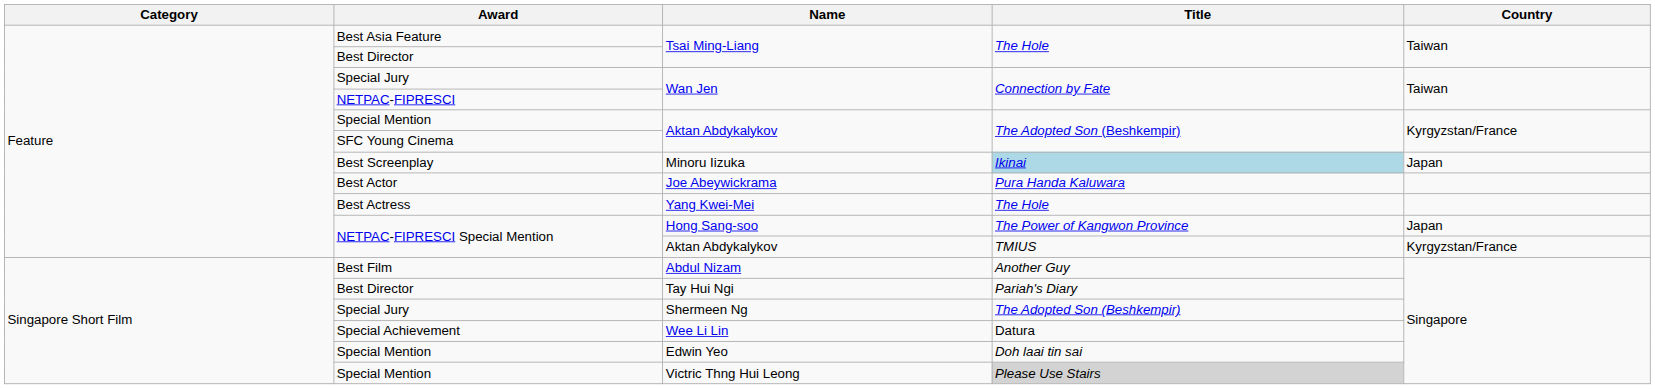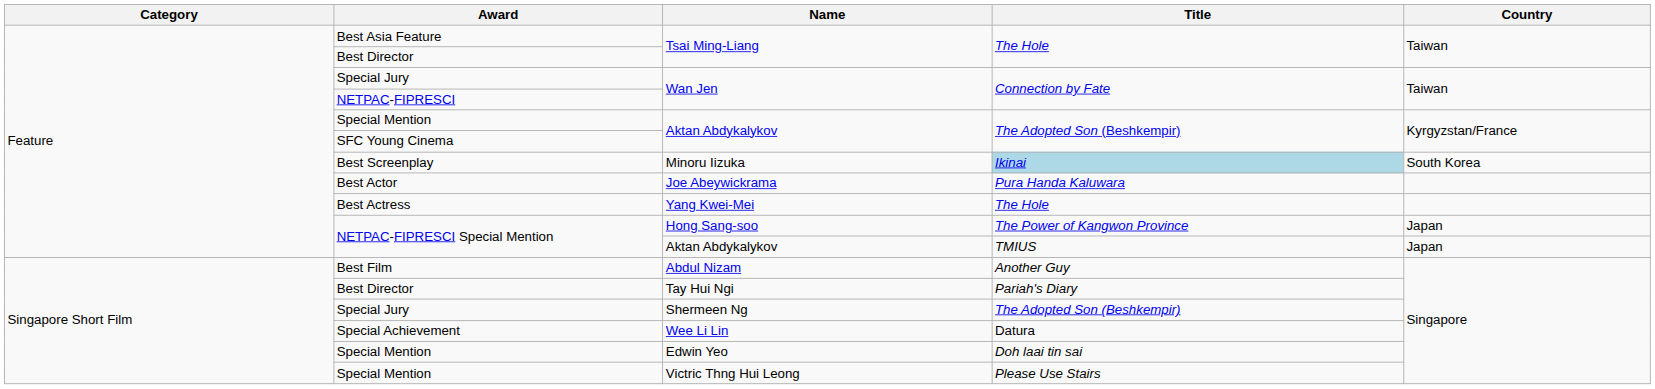Minoru Iizuka | Country: Japan -> South Korea
NETPAC-FIPRESCI Special Mention / Aktan Abdykalykov | Country: Kyrgyzstan/France -> Japan
Victric Thng Hui Leong | Title: lightgrey background -> no background
